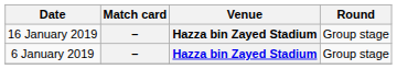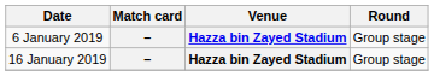rows swapped: 6 January 2019 <-> 16 January 2019
